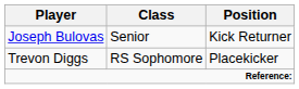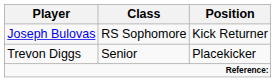Joseph Bulovas | Class: Senior -> RS Sophomore
Trevon Diggs | Class: RS Sophomore -> Senior
